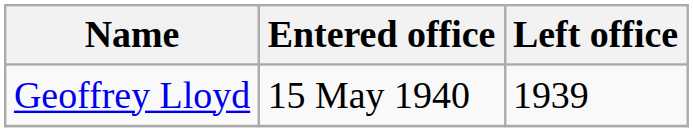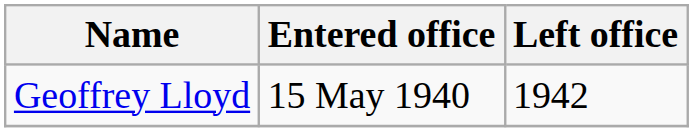Geoffrey Lloyd | Left office: 1939 -> 1942
